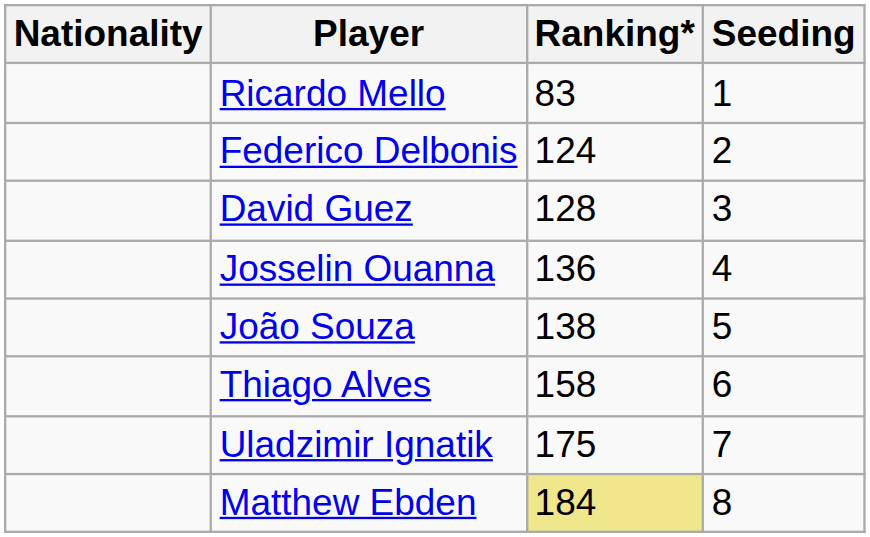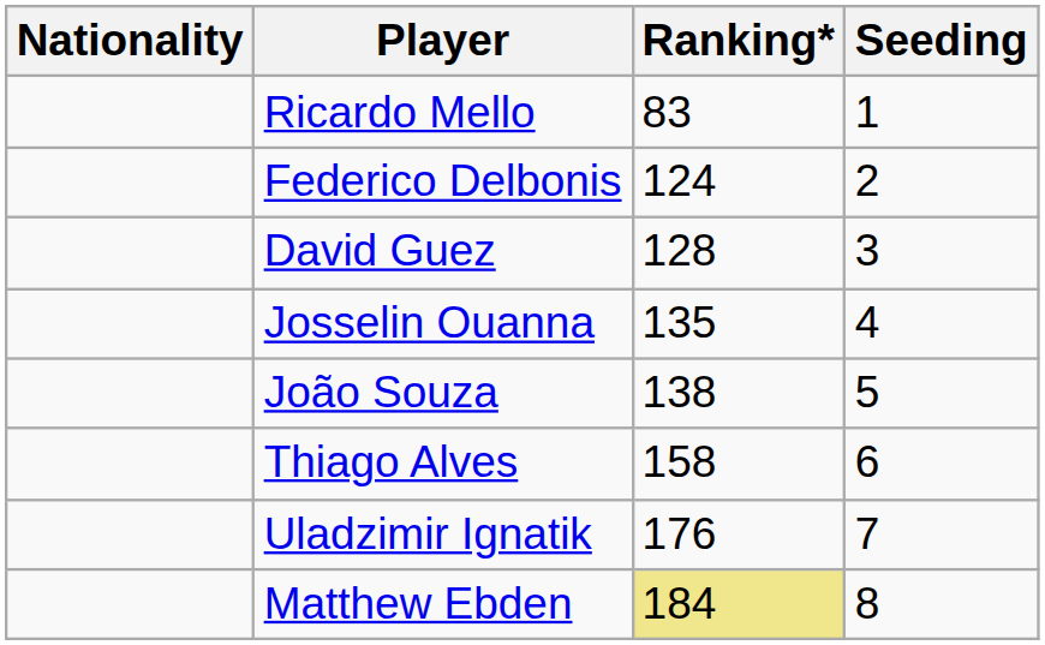Josselin Ouanna | Ranking*: 136 -> 135
Uladzimir Ignatik | Ranking*: 175 -> 176
